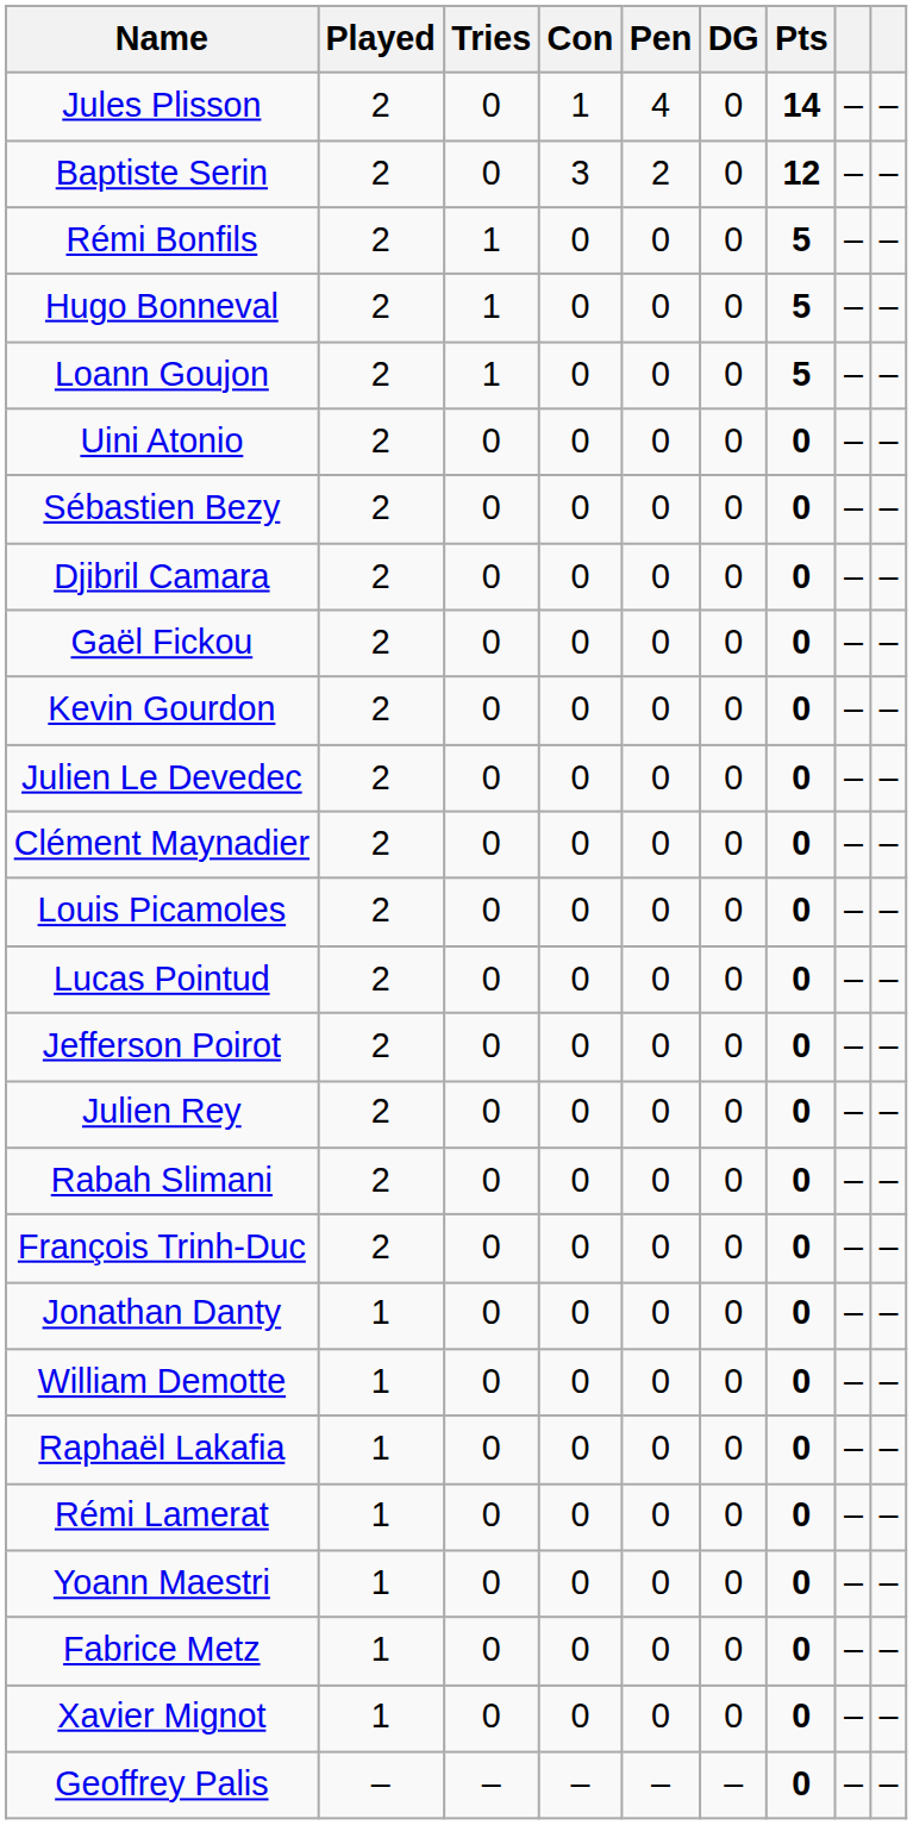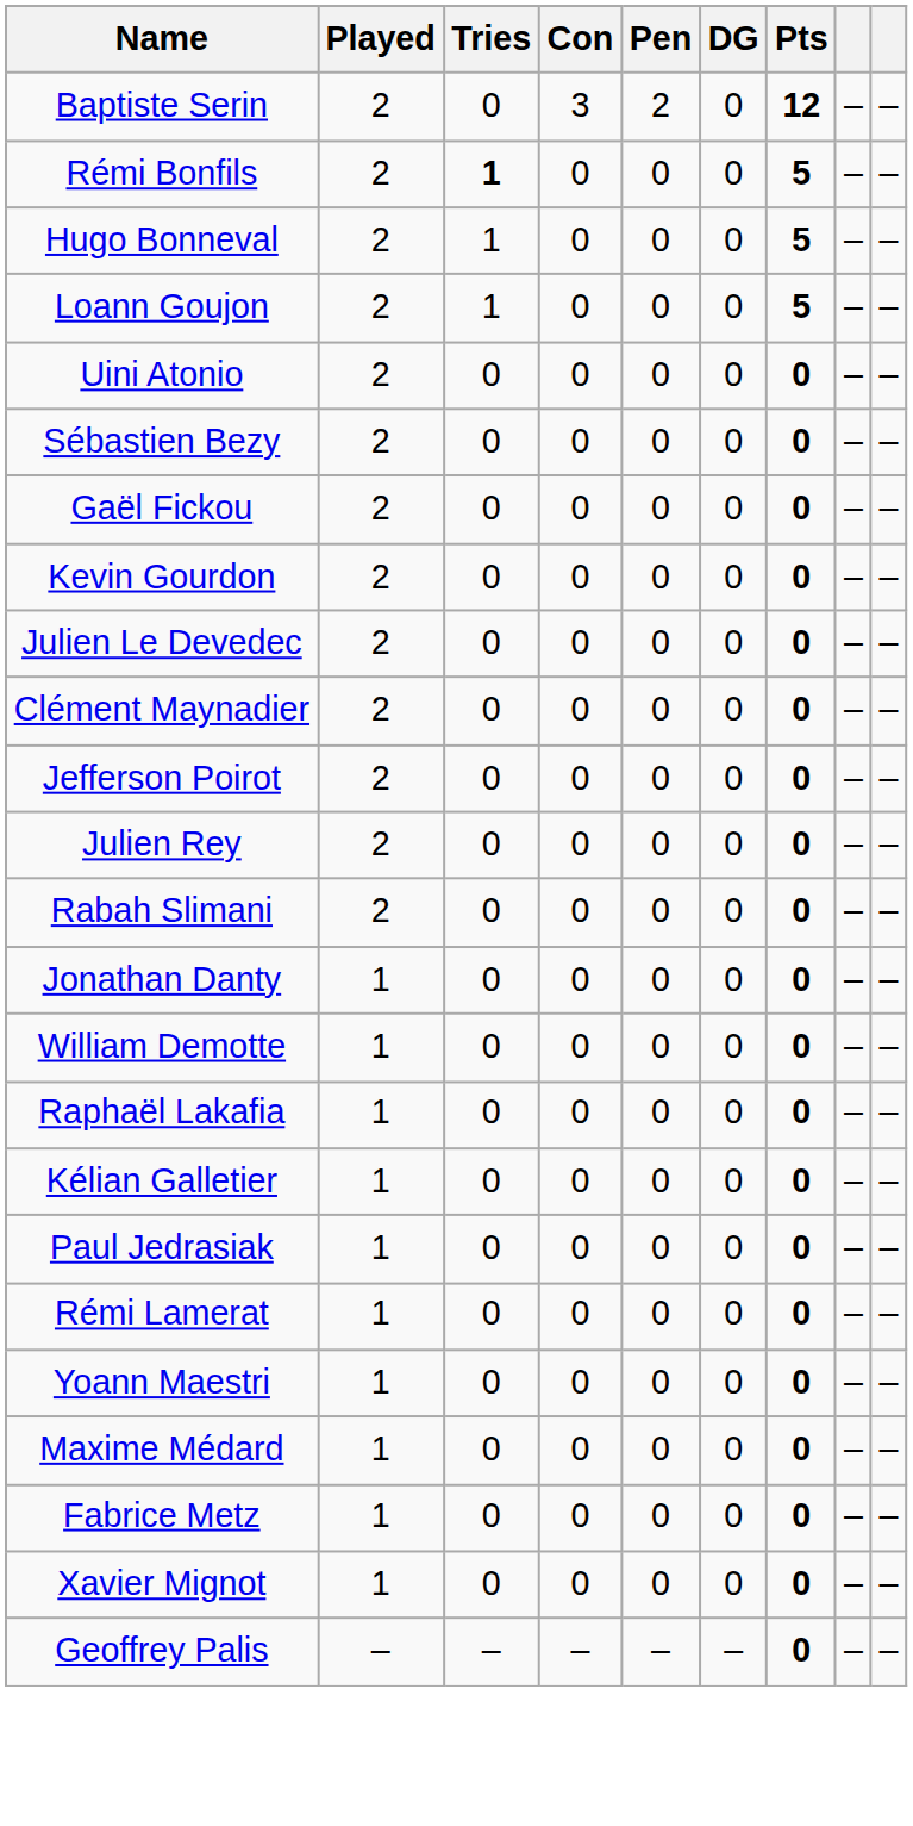- row: Jules Plisson | 2 | 0 | 1 | 4 | 0 | 14 | – | –
Rémi Bonfils | Tries: normal -> bold
- row: Djibril Camara | 2 | 0 | 0 | 0 | 0 | 0 | – | –
- row: Louis Picamoles | 2 | 0 | 0 | 0 | 0 | 0 | – | –
- row: Lucas Pointud | 2 | 0 | 0 | 0 | 0 | 0 | – | –
- row: François Trinh-Duc | 2 | 0 | 0 | 0 | 0 | 0 | – | –
+ row: Kélian Galletier | 1 | 0 | 0 | 0 | 0 | 0 | – | –
+ row: Paul Jedrasiak | 1 | 0 | 0 | 0 | 0 | 0 | – | –
+ row: Maxime Médard | 1 | 0 | 0 | 0 | 0 | 0 | – | –
